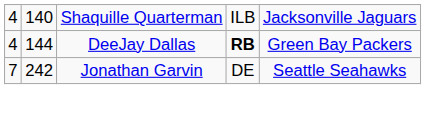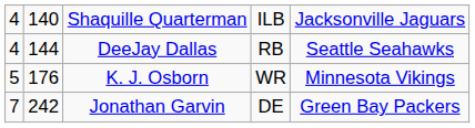DeeJay Dallas | column 4: bold -> normal
DeeJay Dallas | column 5: Green Bay Packers -> Seattle Seahawks
+ row: 5 | 176 | K. J. Osborn | WR | Minnesota Vikings
Jonathan Garvin | column 5: Seattle Seahawks -> Green Bay Packers
